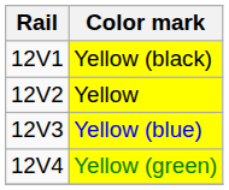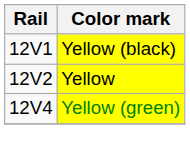- row: 12V3 | Yellow (blue)
